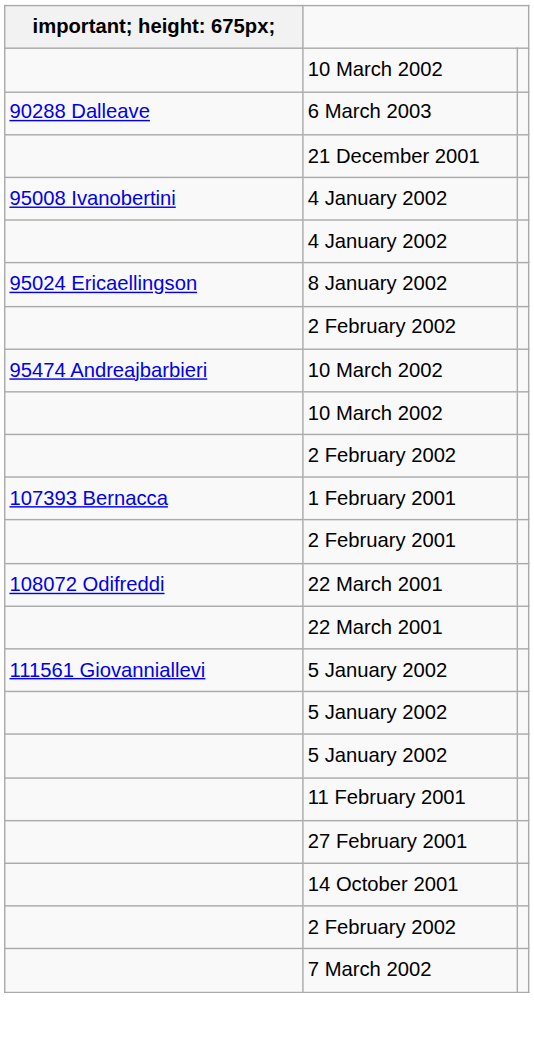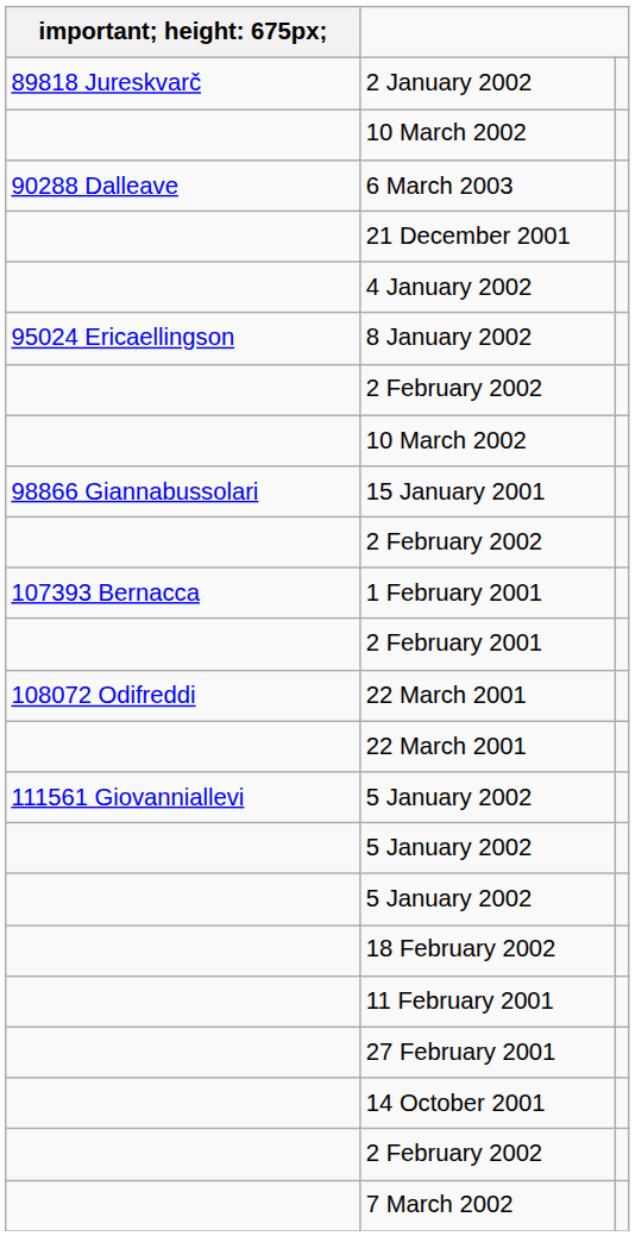+ row: 89818 Jureskvarč | 2 January 2002
- row: 95008 Ivanobertini | 4 January 2002
- row: 95474 Andreajbarbieri | 10 March 2002
+ row: 98866 Giannabussolari | 15 January 2001
+ row: 18 February 2002
